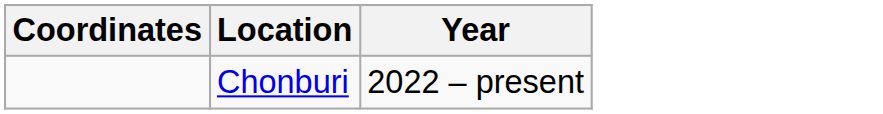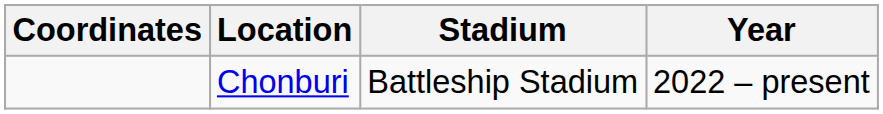+ column: Stadium | Battleship Stadium
